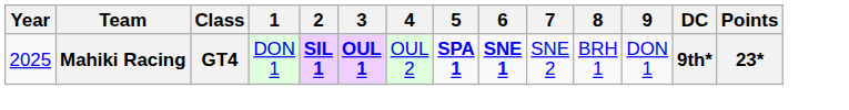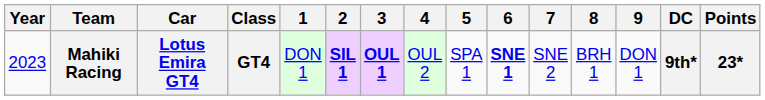+ column: Car | Lotus Emira GT4
Mahiki Racing | Year: 2025 -> 2023
Mahiki Racing | 5: bold -> normal
